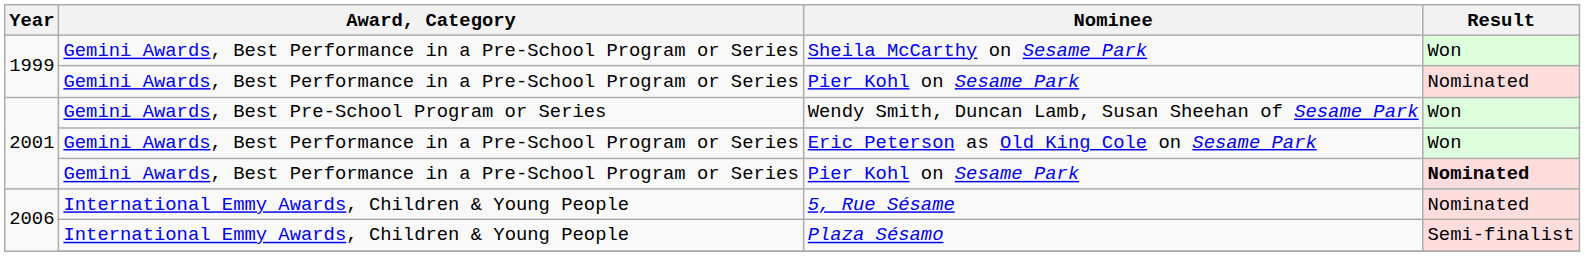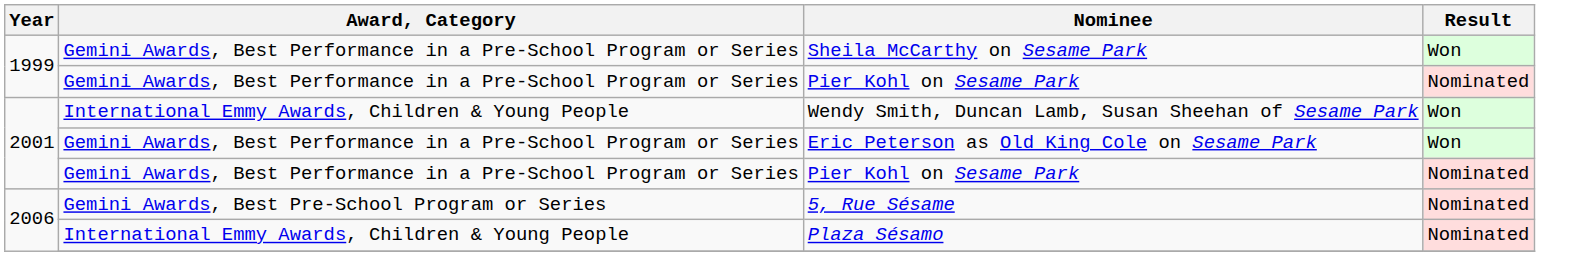Wendy Smith, Duncan Lamb, Susan Sheehan of Sesame Park | Award, Category: Gemini Awards, Best Pre-School Program or Series -> International Emmy Awards, Children & Young People
2001 / Pier Kohl on Sesame Park | Result: bold -> normal
5, Rue Sésame | Award, Category: International Emmy Awards, Children & Young People -> Gemini Awards, Best Pre-School Program or Series
Plaza Sésamo | Result: Semi-finalist -> Nominated
